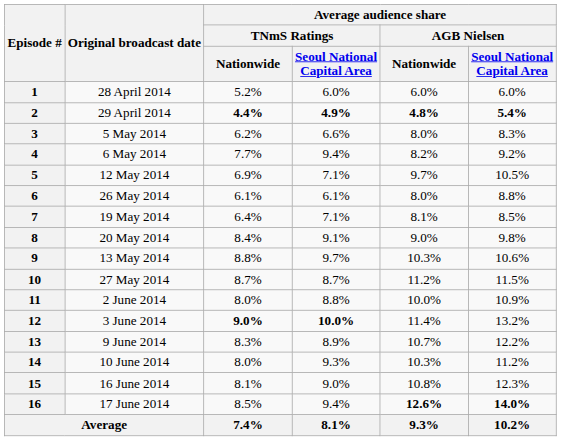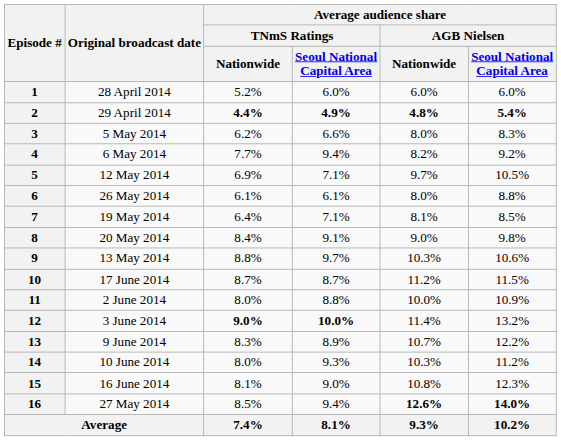10 | Original broadcast date: 27 May 2014 -> 17 June 2014
16 | Original broadcast date: 17 June 2014 -> 27 May 2014
